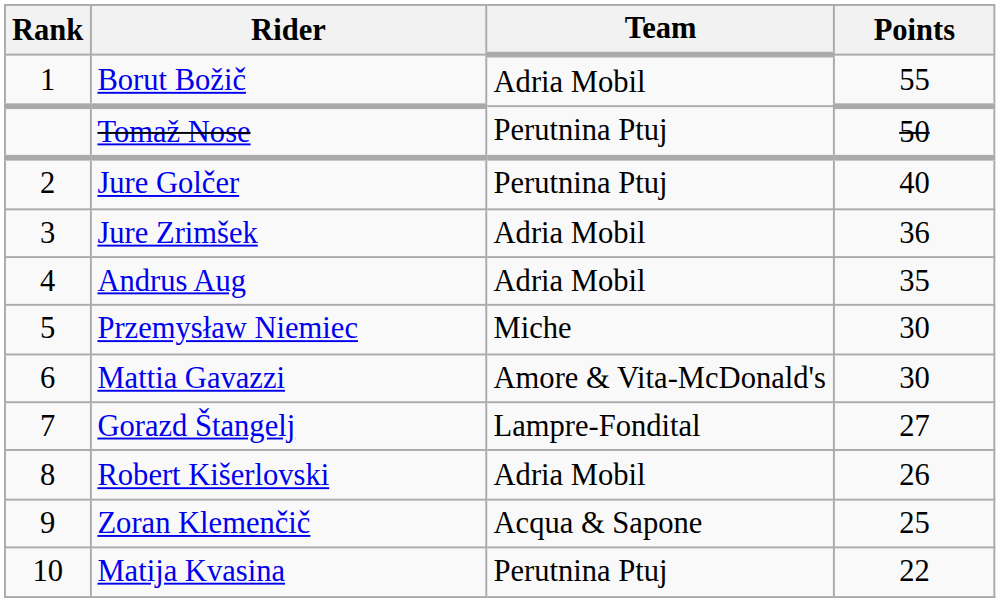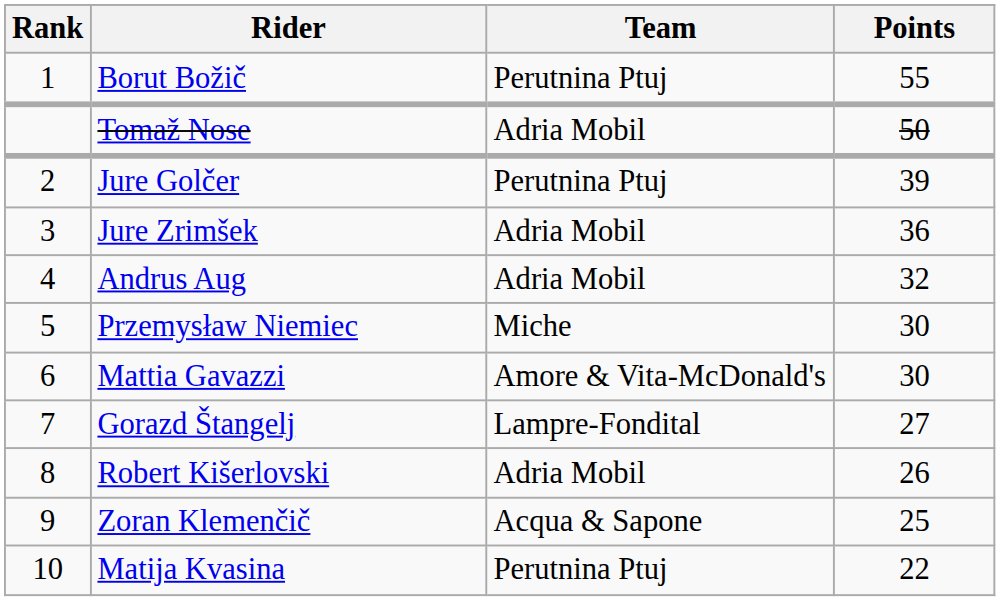Borut Božič | Team: Adria Mobil -> Perutnina Ptuj
Tomaž Nose | Team: Perutnina Ptuj -> Adria Mobil
Jure Golčer | Points: 40 -> 39
Andrus Aug | Points: 35 -> 32
